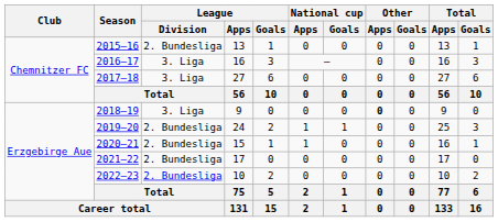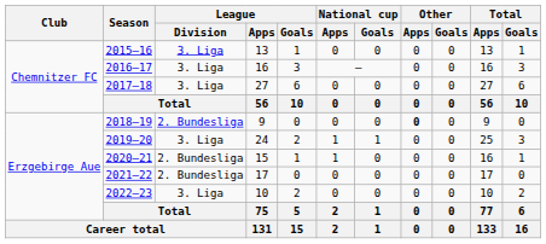2015–16 | League / Division: 2. Bundesliga -> 3. Liga
2018–19 | League / Division: 3. Liga -> 2. Bundesliga
2019–20 | League / Division: 2. Bundesliga -> 3. Liga
2022–23 | League / Division: 2. Bundesliga -> 3. Liga
